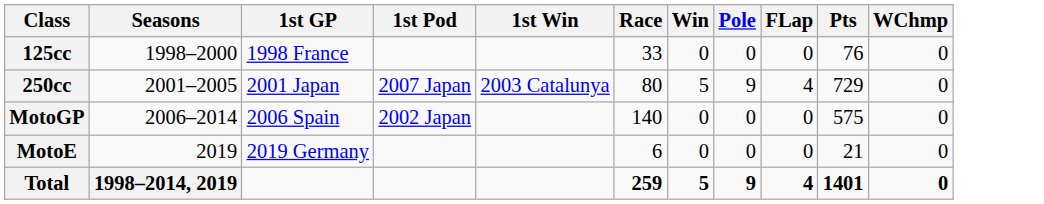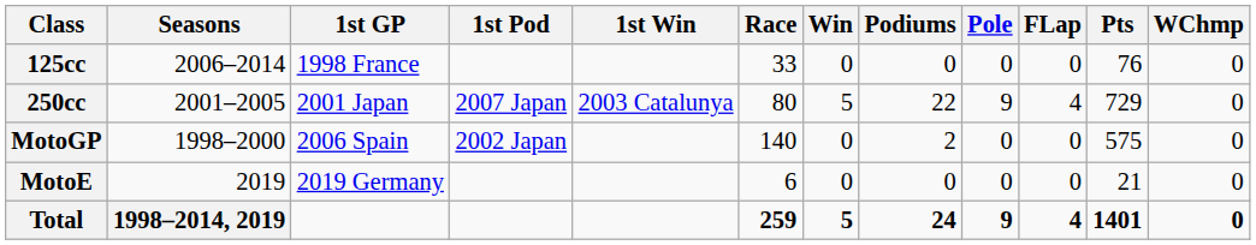+ column: Podiums | 0 | 22 | 2 | 0 | 24
125cc | Seasons: 1998–2000 -> 2006–2014
MotoGP | Seasons: 2006–2014 -> 1998–2000
